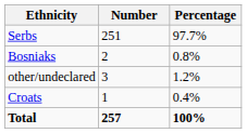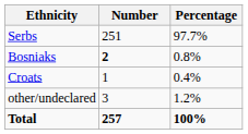Bosniaks | Number: normal -> bold
rows swapped: Croats <-> other/undeclared
